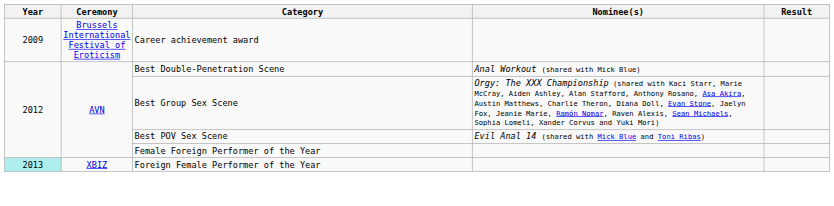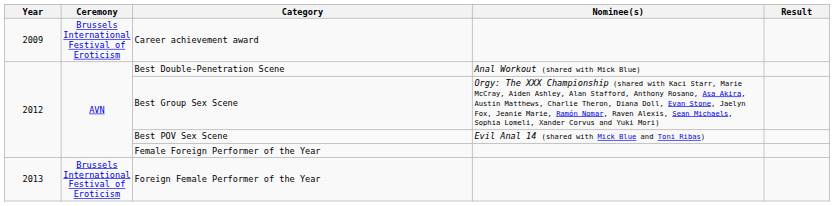Foreign Female Performer of the Year | Year: paleturquoise background -> no background
Foreign Female Performer of the Year | Ceremony: XBIZ -> Brussels International Festival of Eroticism
